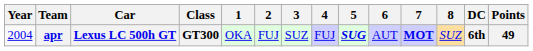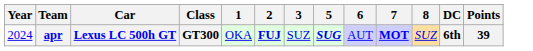- column: 4 | FUJ
apr | Year: 2004 -> 2024
apr | 2: normal -> bold
apr | Points: 49 -> 39
